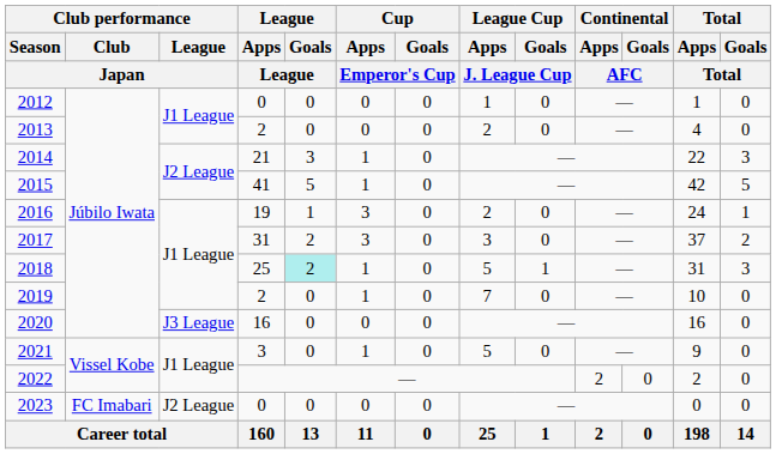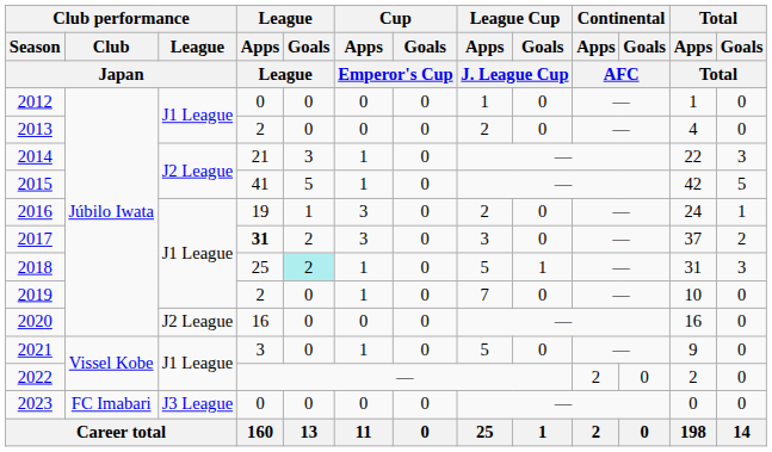2017 | League / Apps / League: normal -> bold
2020 | Club performance / League / Japan: J3 League -> J2 League
2023 | Club performance / League / Japan: J2 League -> J3 League
